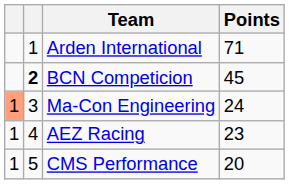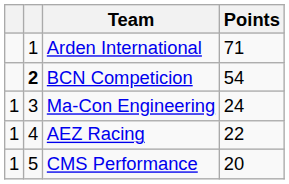BCN Competicion | Points: 45 -> 54
Ma-Con Engineering | column 1: lightsalmon background -> no background
AEZ Racing | Points: 23 -> 22
